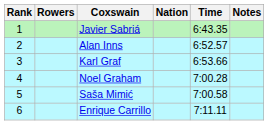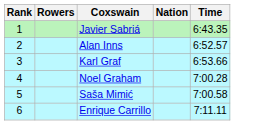- column: Notes
